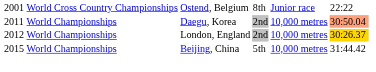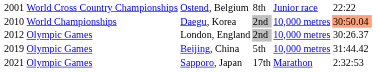Daegu, Korea | column 1: 2011 -> 2010
London, England | column 2: World Championships -> Olympic Games
London, England | column 6: gold background -> no background
Beijing, China | column 1: 2015 -> 2019
Beijing, China | column 2: World Championships -> Olympic Games
+ row: 2021 | Olympic Games | Sapporo, Japan | 17th | Marathon | 2:32:53
